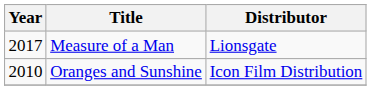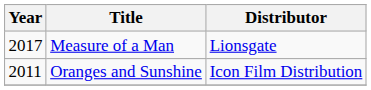Oranges and Sunshine | Year: 2010 -> 2011
